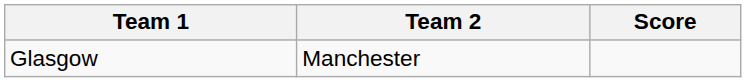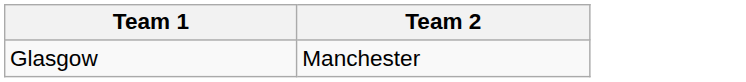- column: Score
